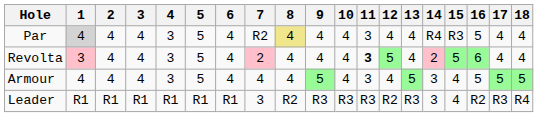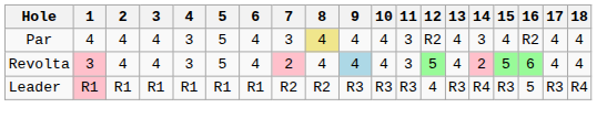Par | 1: lightgrey background -> no background
Par | 7: R2 -> 3
Par | 12: 4 -> R2
Par | 14: R4 -> 3
Par | 15: R3 -> 4
Par | 16: 5 -> R2
Revolta | 9: no background -> lightblue background
Revolta | 11: bold -> normal
- row: Armour | 4 | 4 | 4 | 3 | 5 | 4 | 4 | 4 | 5 | 4 | 3 | 4 | 5 | 3 | 4 | 5 | 5 | 5
Leader | 1: no background -> pink background
Leader | 7: 3 -> R2
Leader | 12: R2 -> 4
Leader | 14: 3 -> R4
Leader | 15: 4 -> R3
Leader | 16: R2 -> 5
